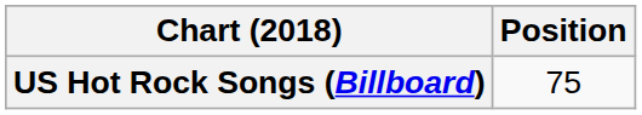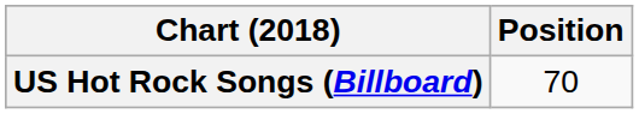US Hot Rock Songs (Billboard) | Position: 75 -> 70
